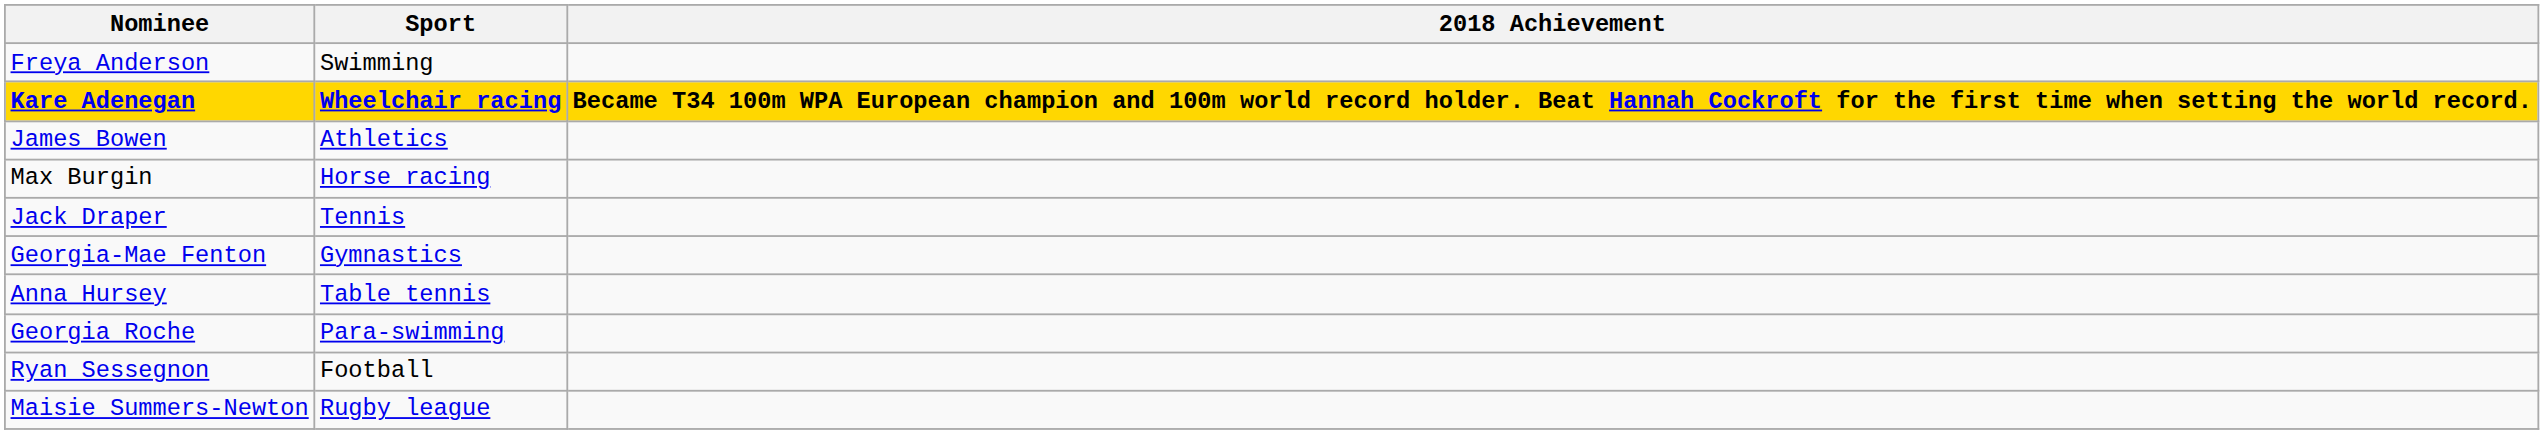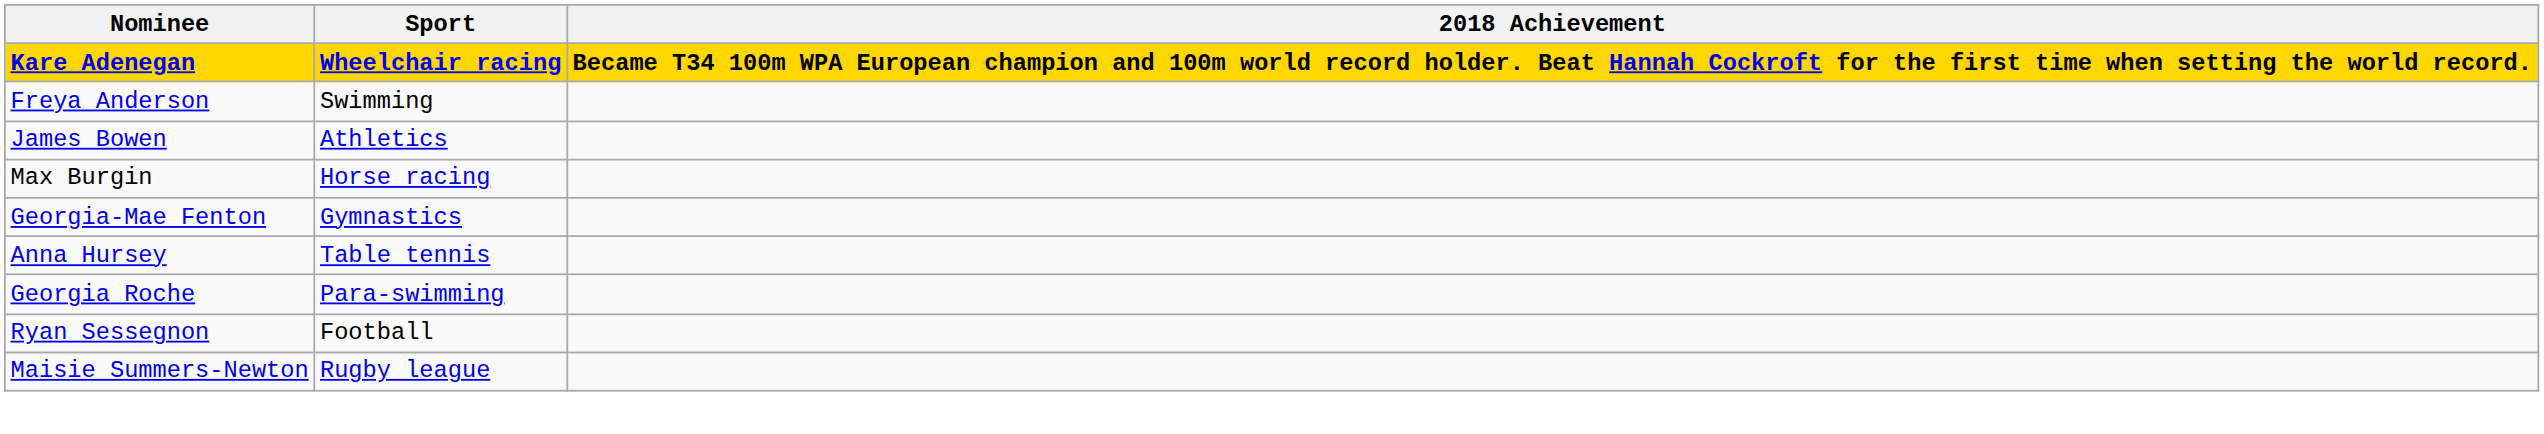rows swapped: Kare Adenegan <-> Freya Anderson
- row: Jack Draper | Tennis
